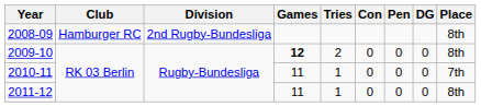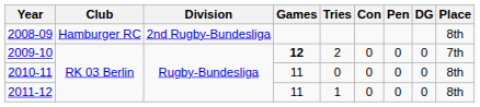2009-10 | Place: 8th -> 7th
2010-11 | Tries: 1 -> 0
2010-11 | Place: 7th -> 8th
